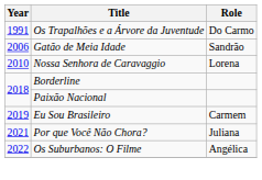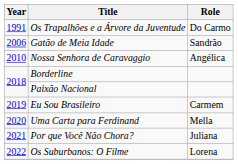Nossa Senhora de Caravaggio | Role: Lorena -> Angélica
+ row: 2020 | Uma Carta para Ferdinand | Mella
Os Suburbanos: O Filme | Role: Angélica -> Lorena
